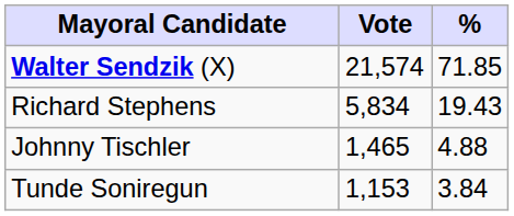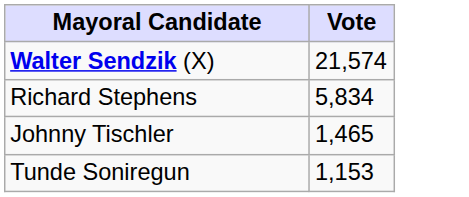- column: % | 71.85 | 19.43 | 4.88 | 3.84
